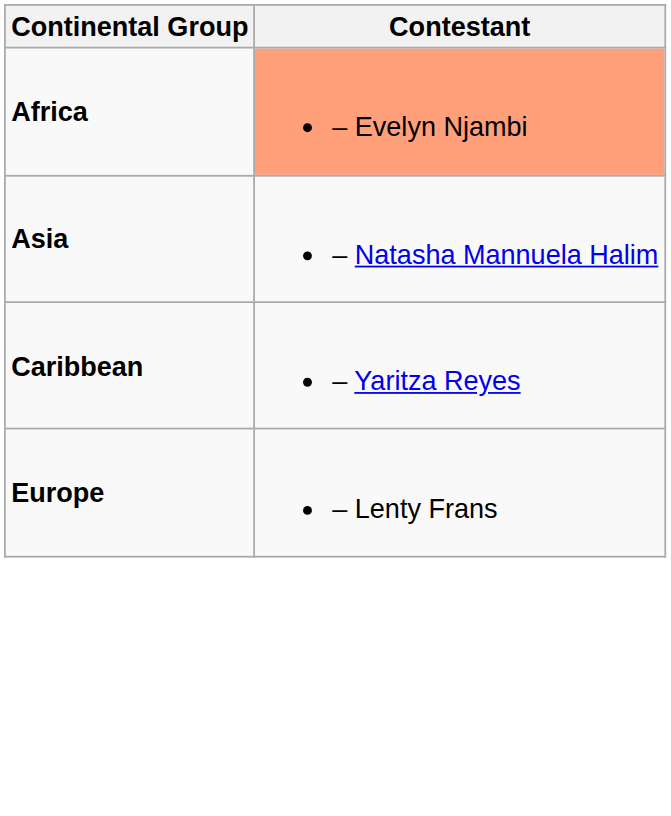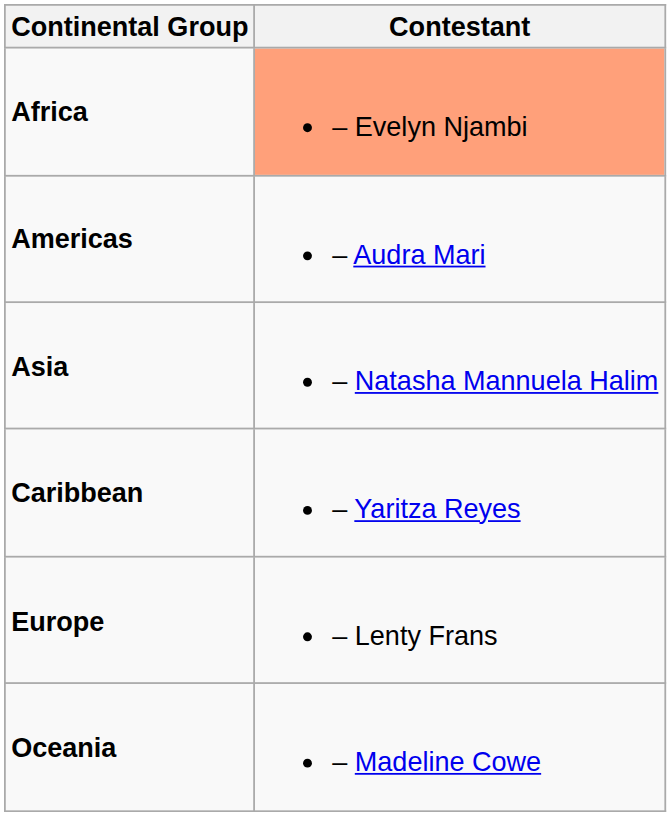+ row: Americas | – Audra Mari
+ row: Oceania | – Madeline Cowe
